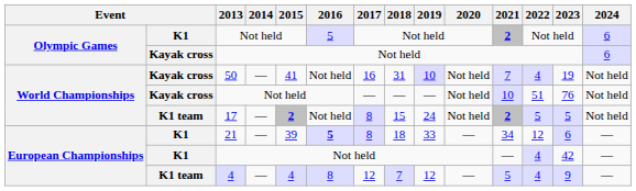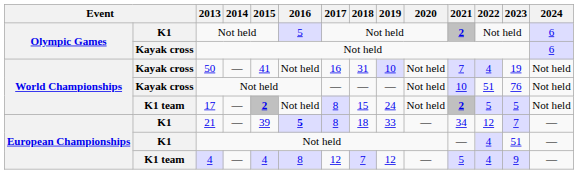21 | 2023: 6 -> 7
European Championships / Not held | 2023: 42 -> 51
